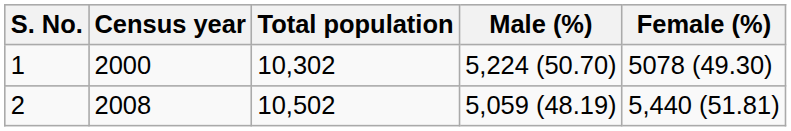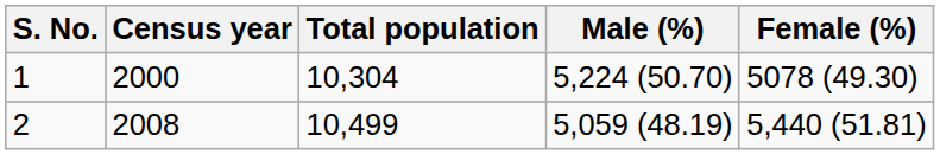1 | Total population: 10,302 -> 10,304
2 | Total population: 10,502 -> 10,499
